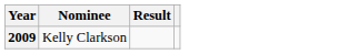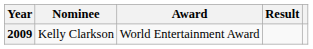+ column: Award | World Entertainment Award
